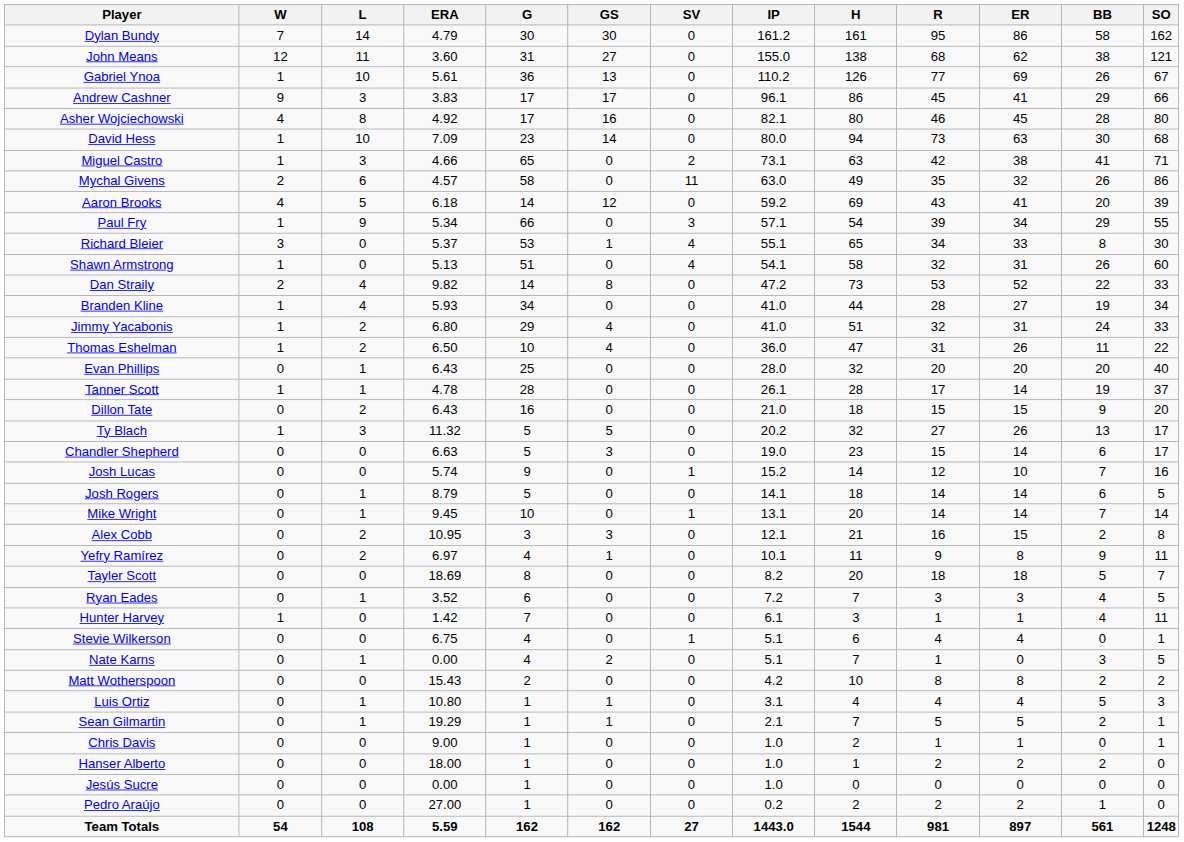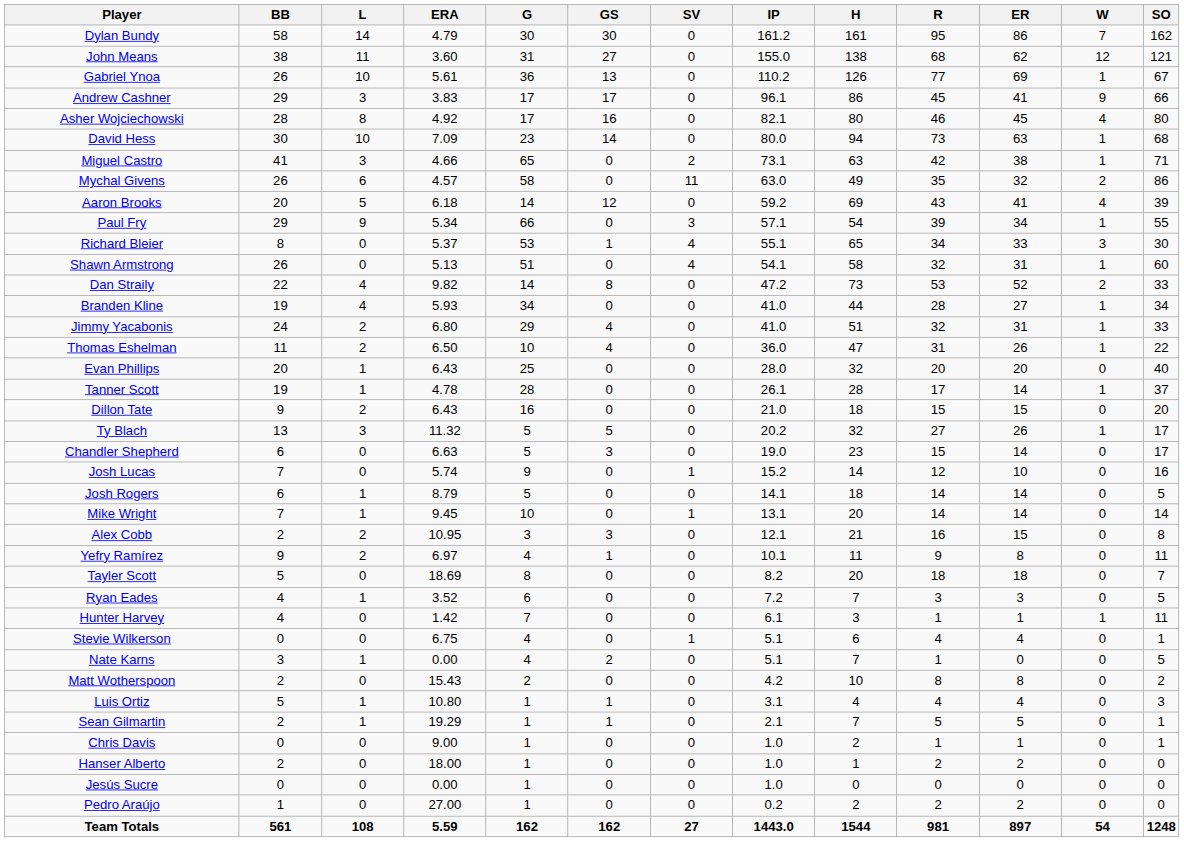columns swapped: W <-> BB
